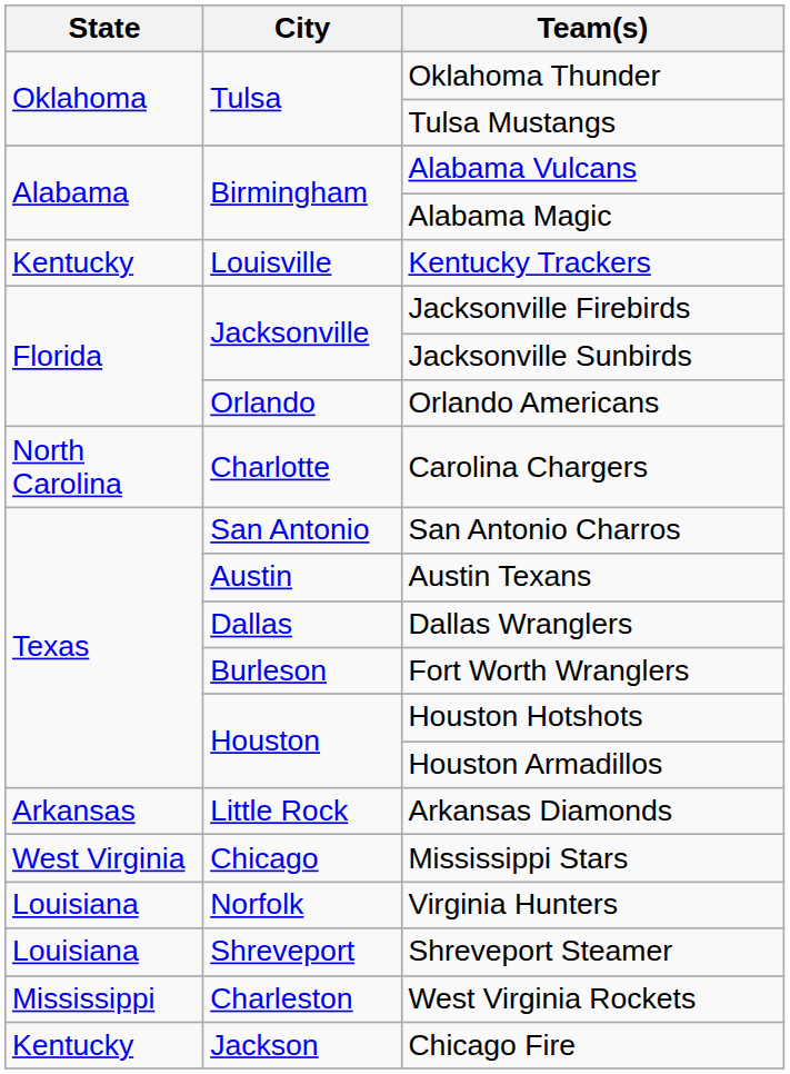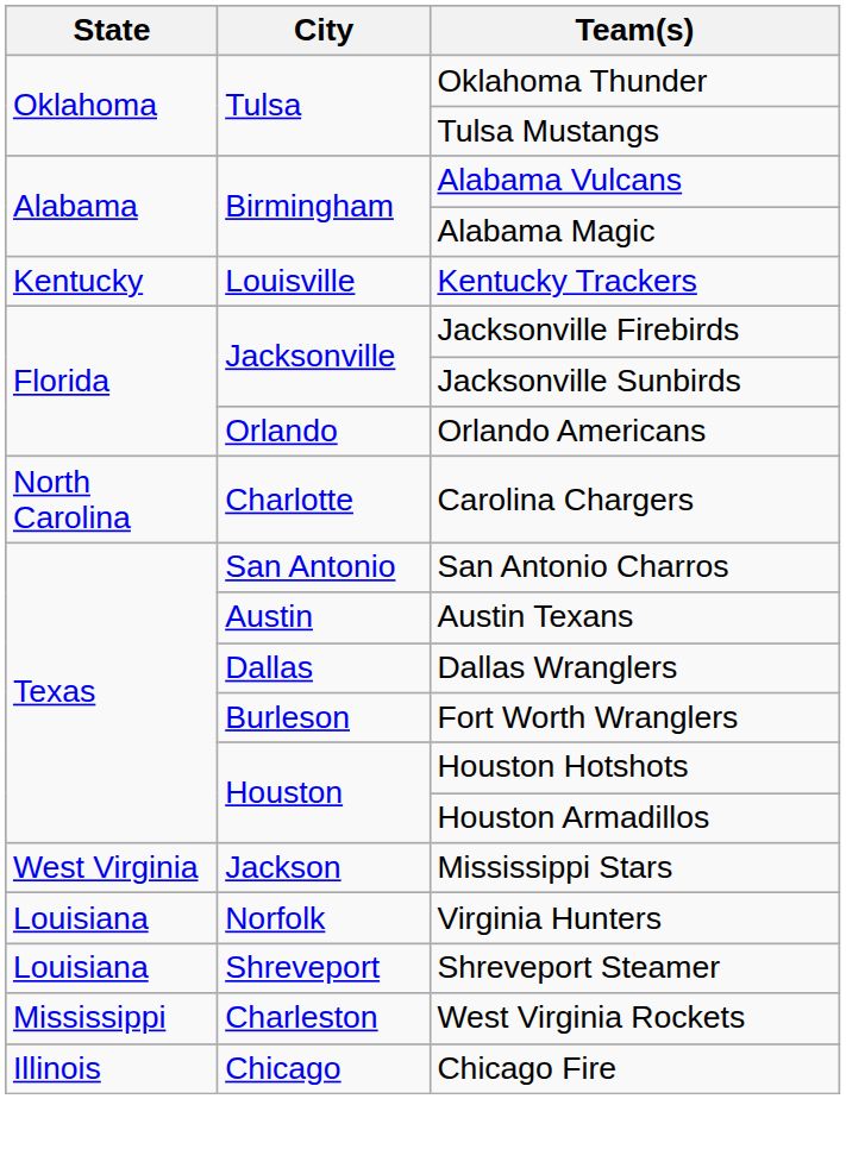- row: Arkansas | Little Rock | Arkansas Diamonds
Mississippi Stars | City: Chicago -> Jackson
Chicago Fire | State: Kentucky -> Illinois
Chicago Fire | City: Jackson -> Chicago
